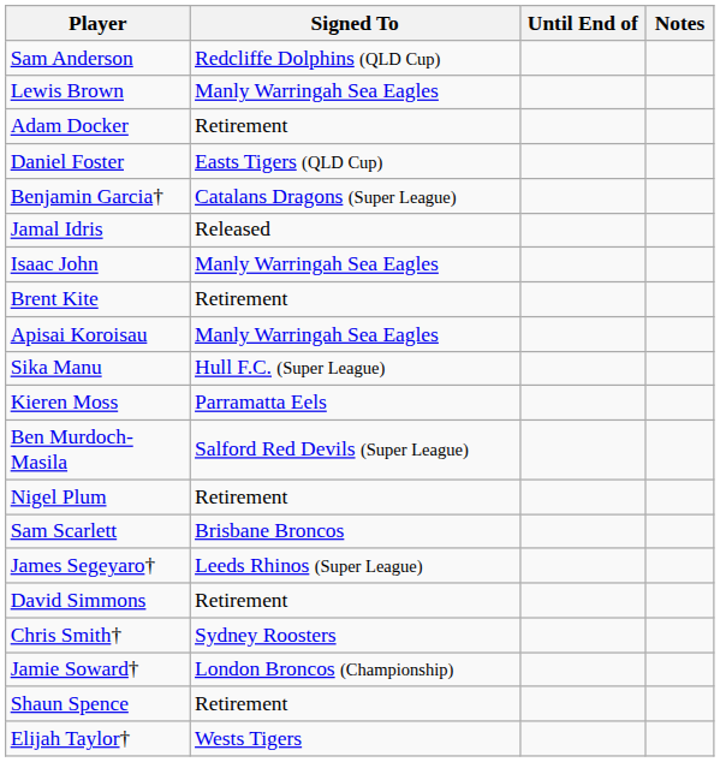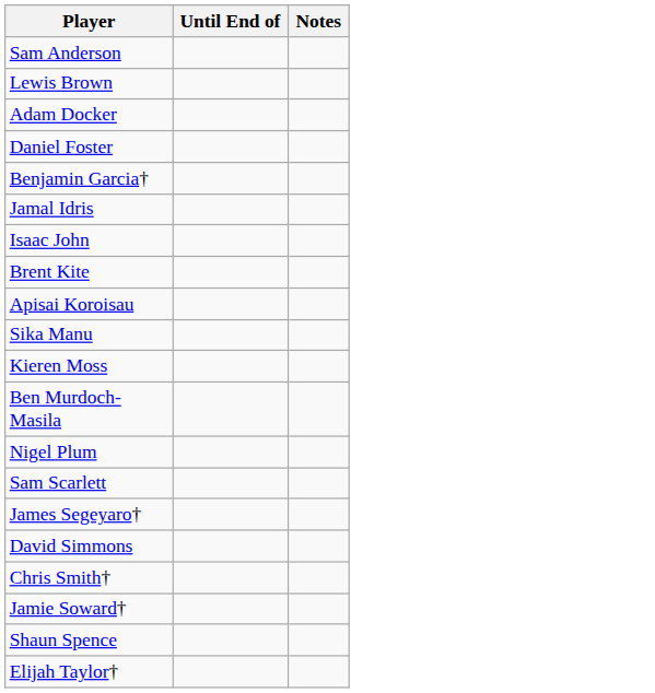- column: Signed To | Redcliffe Dolphins (QLD Cup) | Manly Warringah Sea Eagles | Retirement | Easts Tigers (QLD Cup) | Catalans Dragons (Super League) | Released | Manly Warringah Sea Eagles | Retirement | Manly Warringah Sea Eagles | Hull F.C. (Super League) | Parramatta Eels | Salford Red Devils (Super League) | Retirement | Brisbane Broncos | Leeds Rhinos (Super League) | Retirement | Sydney Roosters | London Broncos (Championship) | Retirement | Wests Tigers
